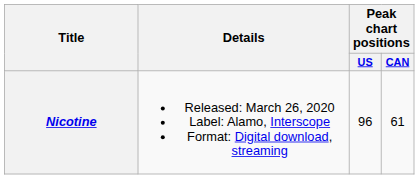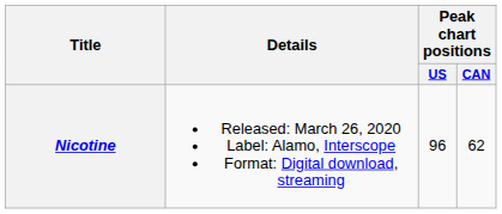Nicotine | Peak chart positions / CAN: 61 -> 62
